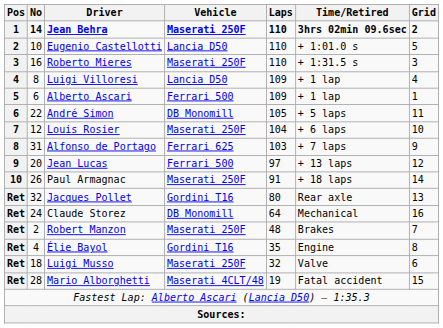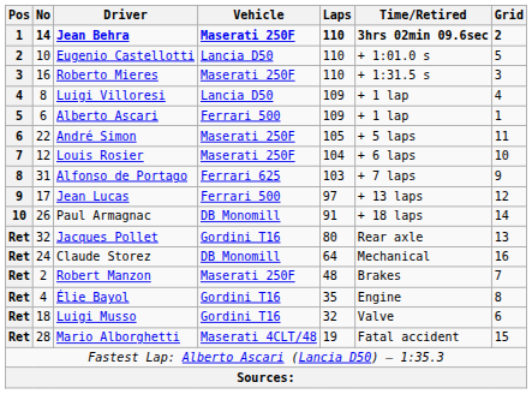André Simon | Vehicle: DB Monomill -> Maserati 250F
Jean Lucas | No: 20 -> 17
Paul Armagnac | Vehicle: Maserati 250F -> DB Monomill
Luigi Musso | Vehicle: Maserati 250F -> Gordini T16
